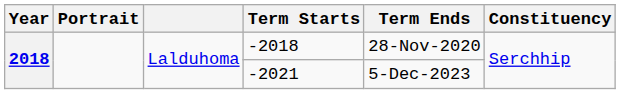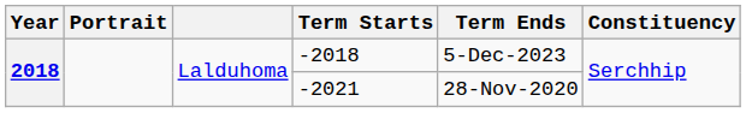-2018 | Term Ends: 28-Nov-2020 -> 5-Dec-2023
-2021 | Term Ends: 5-Dec-2023 -> 28-Nov-2020
